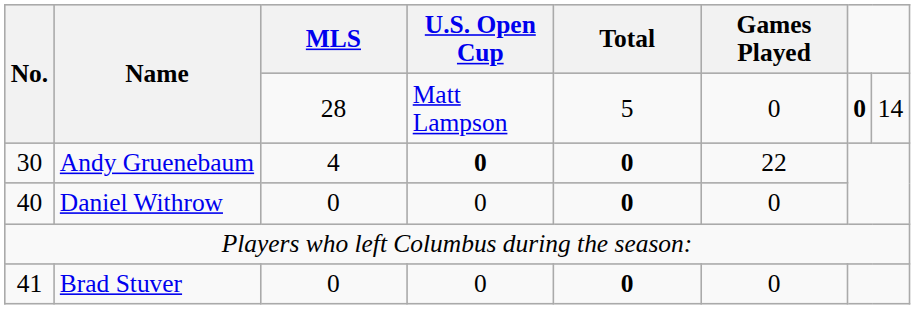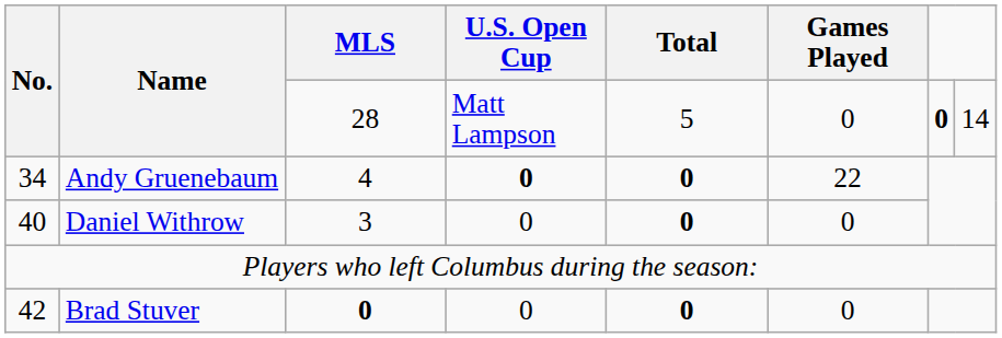Andy Gruenebaum | No.: 30 -> 34
Daniel Withrow | MLS: 0 -> 3
Brad Stuver | No.: 41 -> 42
Brad Stuver | MLS: normal -> bold
